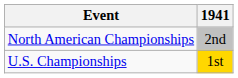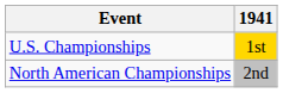rows swapped: North American Championships <-> U.S. Championships
